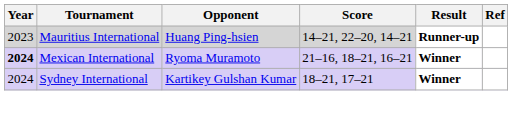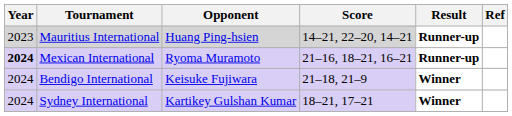Mexican International | Result: Winner -> Runner-up
+ row: 2024 | Bendigo International | Keisuke Fujiwara | 21–18, 21–9 | Winner
